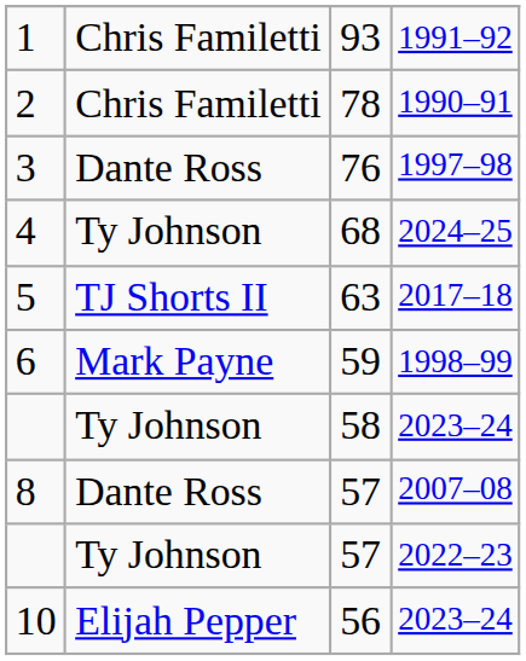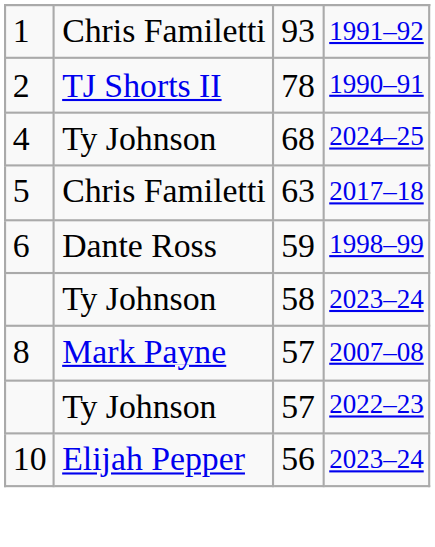2 | column 2: Chris Familetti -> TJ Shorts II
- row: 3 | Dante Ross | 76 | 1997–98
5 | column 2: TJ Shorts II -> Chris Familetti
6 | column 2: Mark Payne -> Dante Ross
8 | column 2: Dante Ross -> Mark Payne
